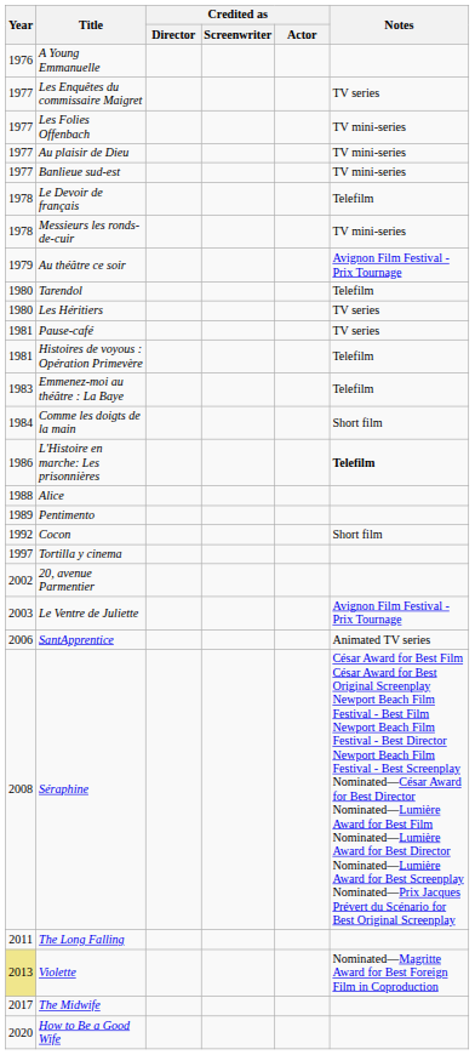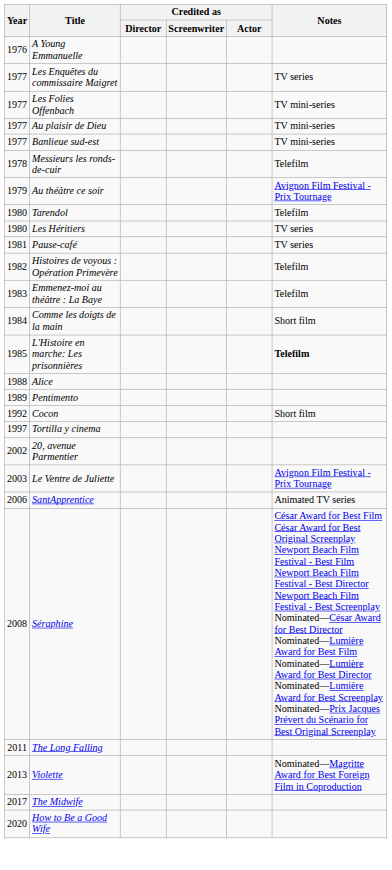- row: 1978 | Le Devoir de français | Telefilm
Messieurs les ronds-de-cuir | Notes: TV mini-series -> Telefilm
Histoires de voyous : Opération Primevère | Year: 1981 -> 1982
L'Histoire en marche: Les prisonnières | Year: 1986 -> 1985
Violette | Year: khaki background -> no background
